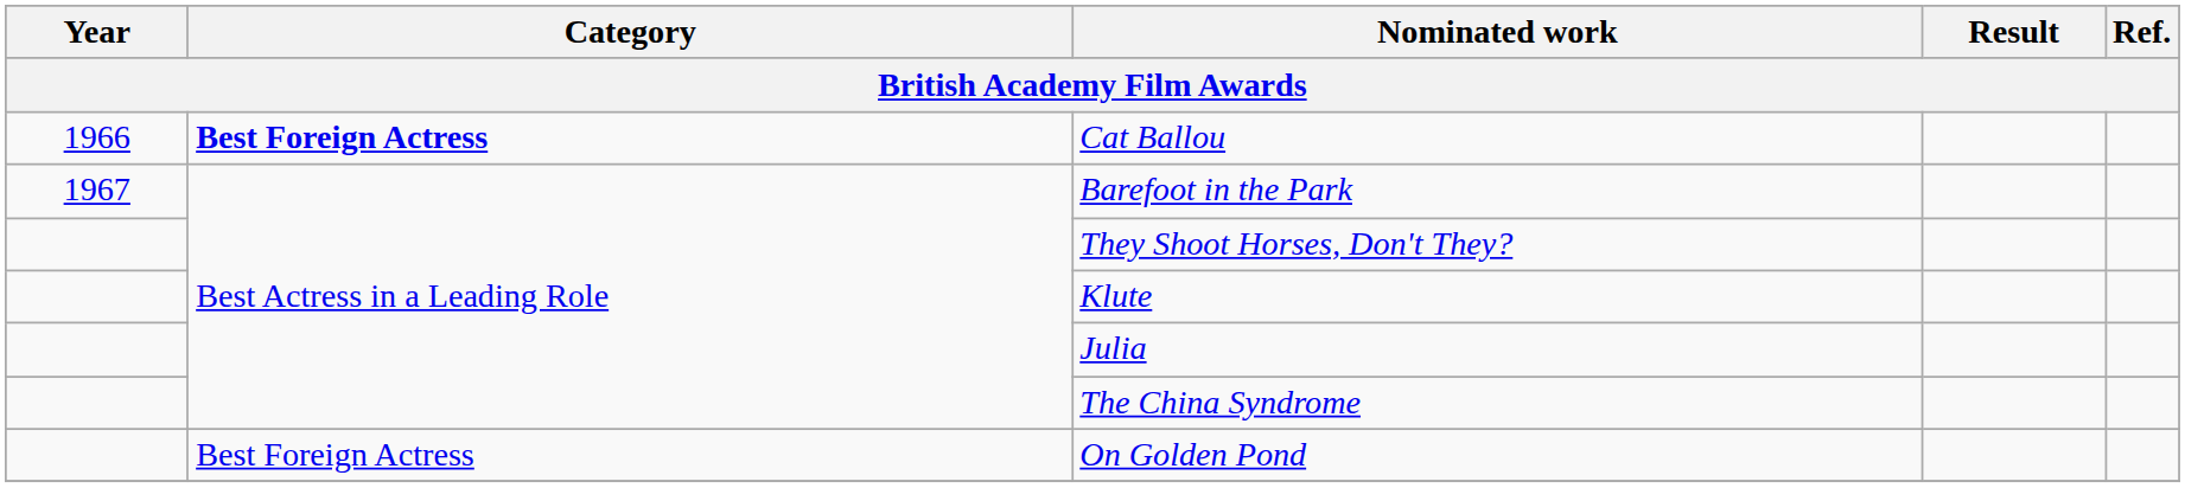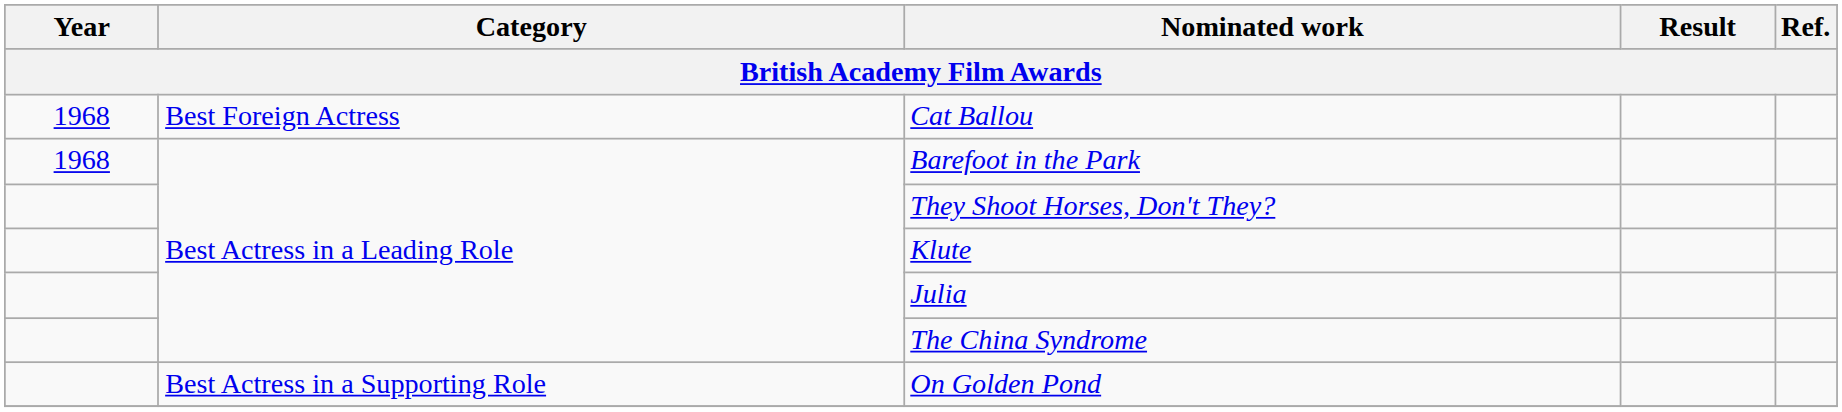Cat Ballou | Year: 1966 -> 1968
Cat Ballou | Category: bold -> normal
Barefoot in the Park | Year: 1967 -> 1968
On Golden Pond | Category: Best Foreign Actress -> Best Actress in a Supporting Role
